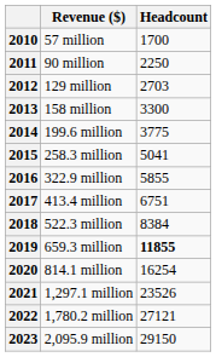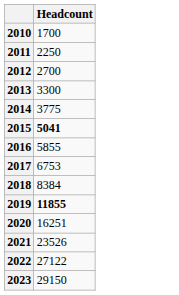- column: Revenue ($) | 57 million | 90 million | 129 million | 158 million | 199.6 million | 258.3 million | 322.9 million | 413.4 million | 522.3 million | 659.3 million | 814.1 million | 1,297.1 million | 1,780.2 million | 2,095.9 million
2012 | Headcount: 2703 -> 2700
2015 | Headcount: normal -> bold
2017 | Headcount: 6751 -> 6753
2020 | Headcount: 16254 -> 16251
2022 | Headcount: 27121 -> 27122
